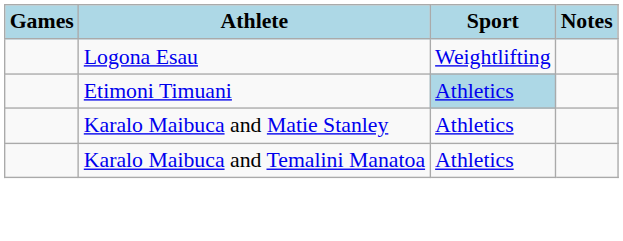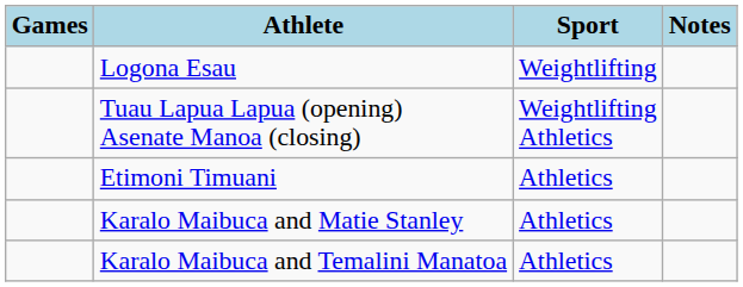+ row: Tuau Lapua Lapua (opening) Asenate Manoa (closing) | Weightlifting Athletics
Etimoni Timuani | Sport: lightblue background -> no background
